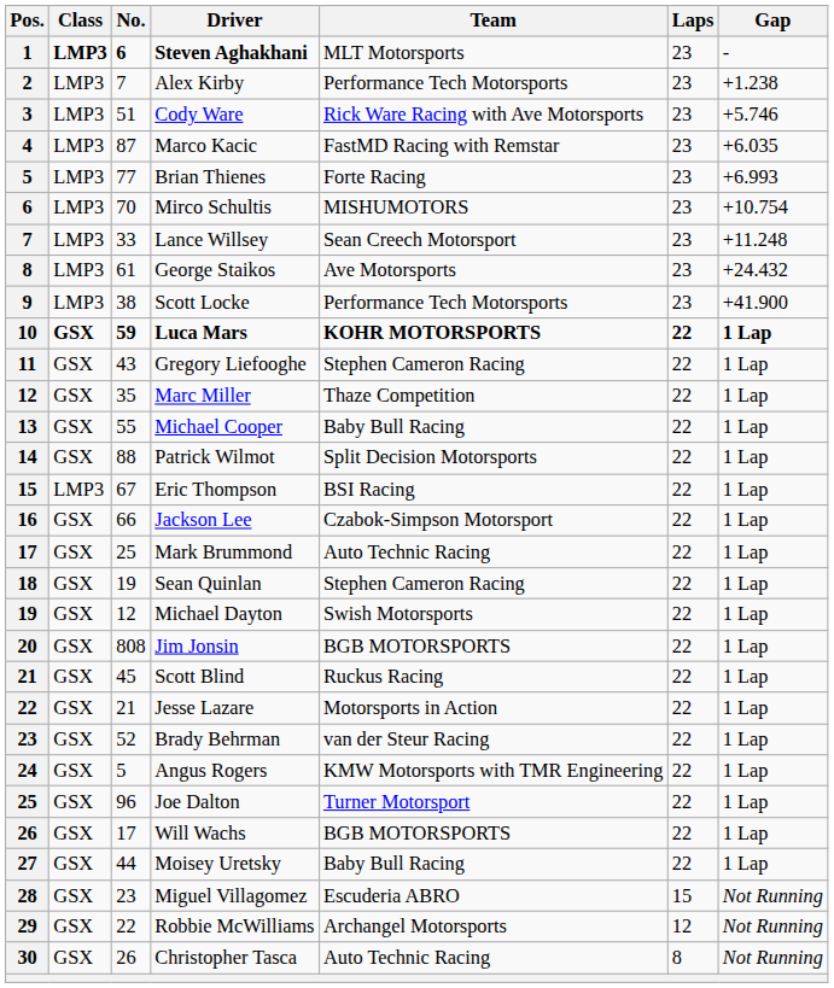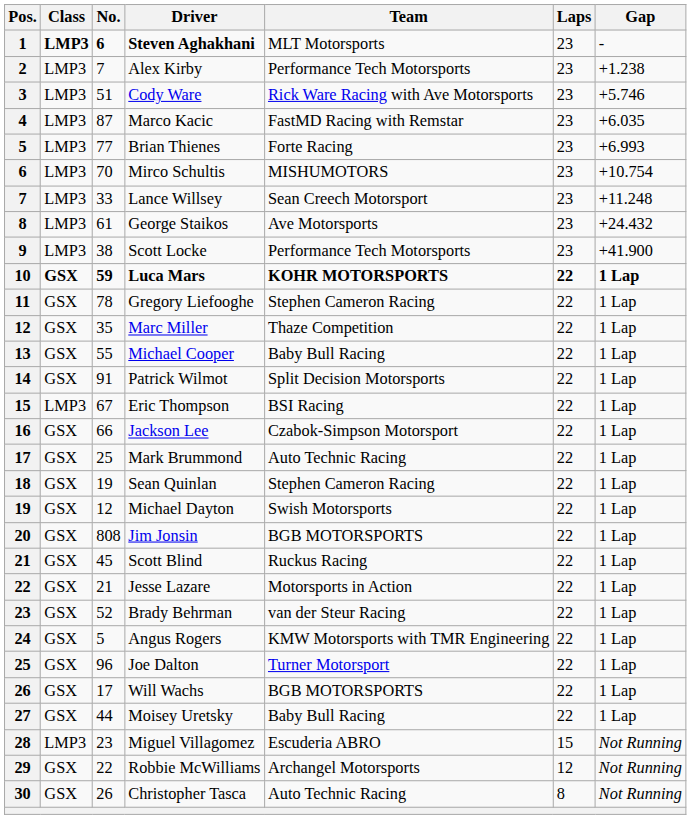Gregory Liefooghe | No.: 43 -> 78
Patrick Wilmot | No.: 88 -> 91
Miguel Villagomez | Class: GSX -> LMP3
